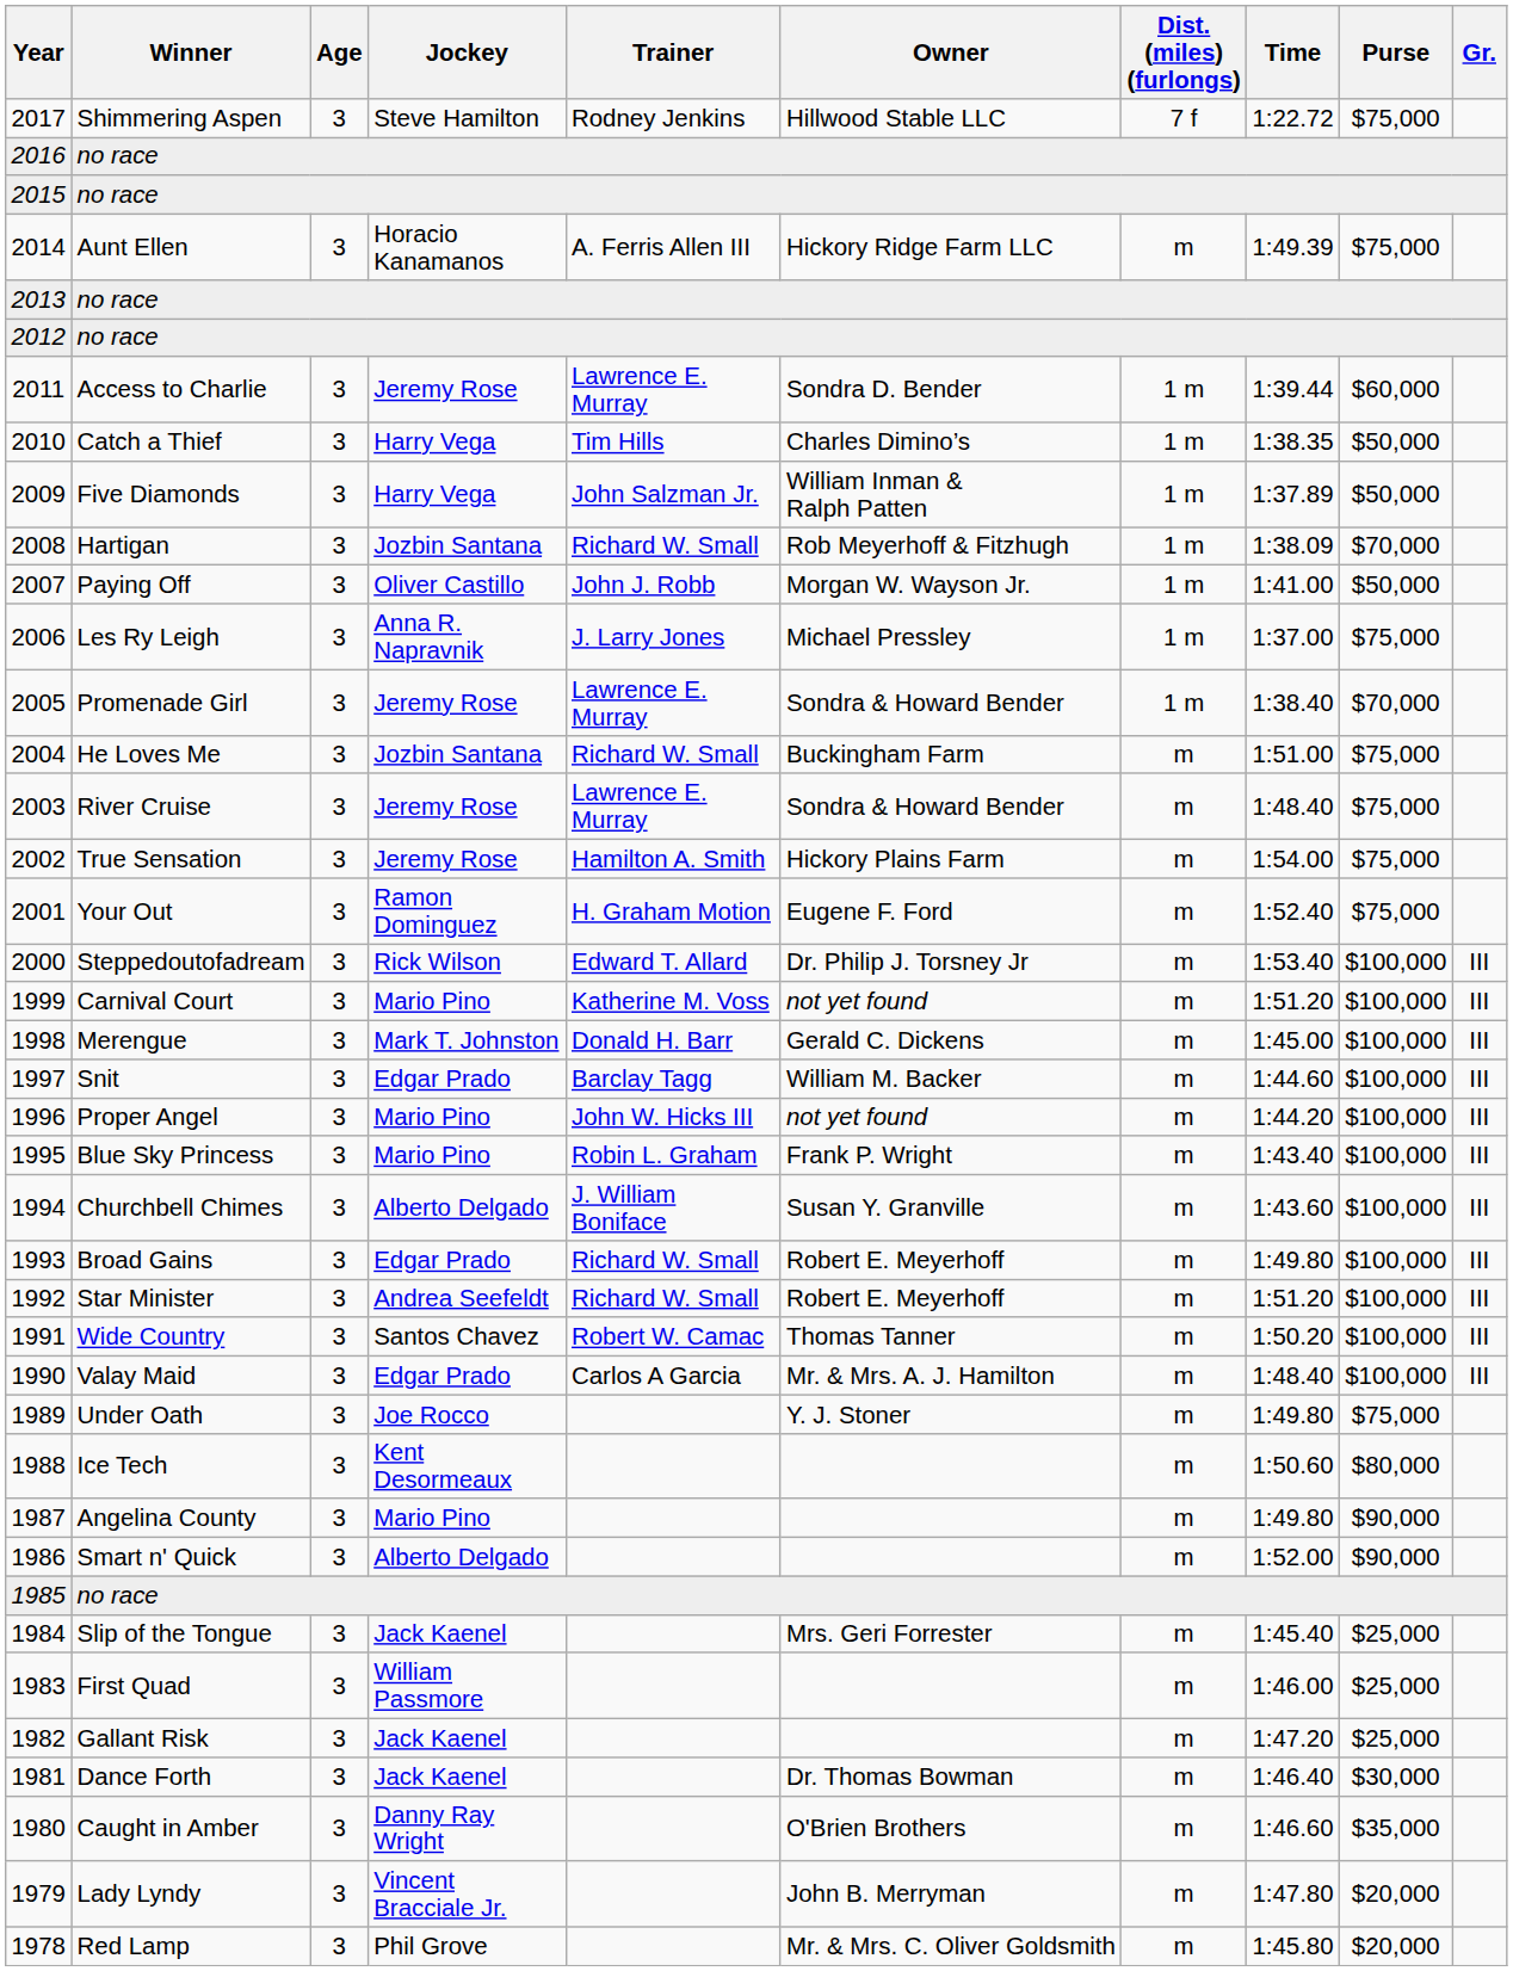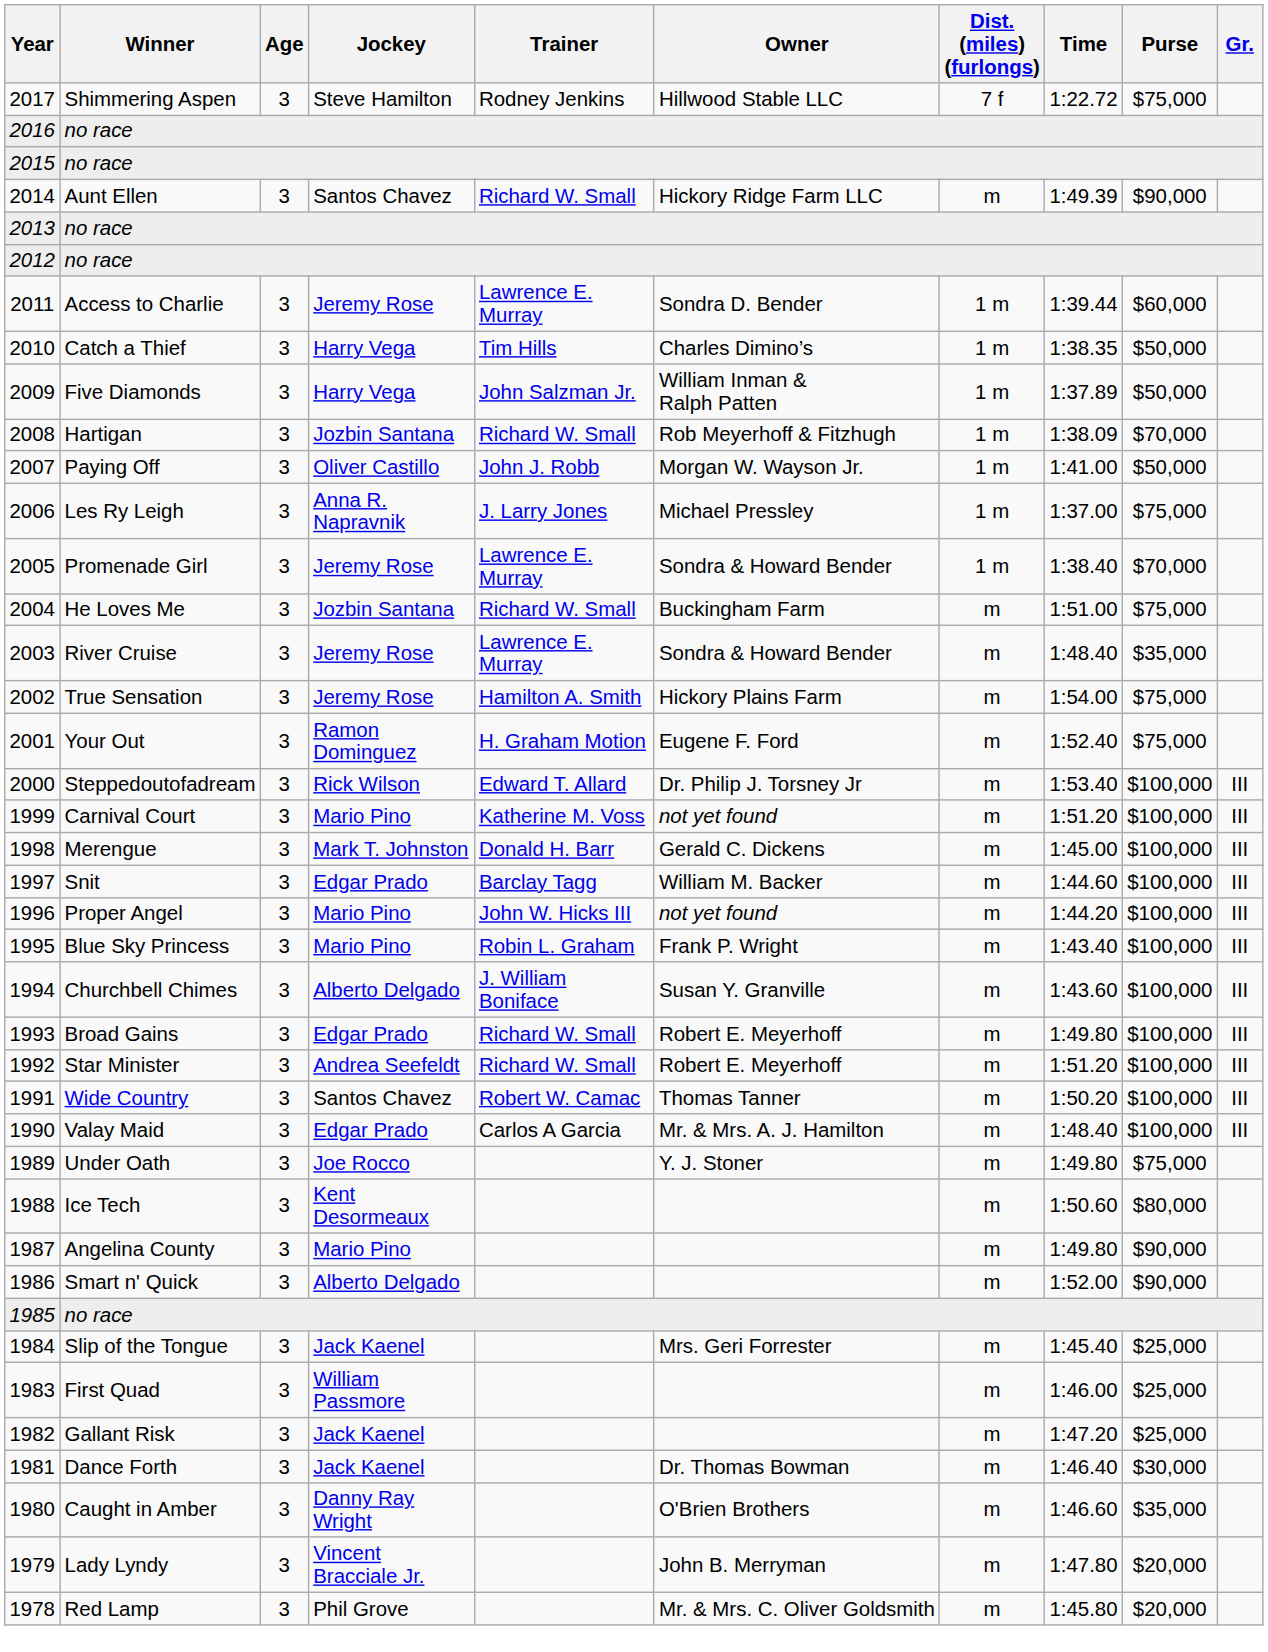Aunt Ellen | Jockey: Horacio Kanamanos -> Santos Chavez
Aunt Ellen | Trainer: A. Ferris Allen III -> Richard W. Small
Aunt Ellen | Purse: $75,000 -> $90,000
River Cruise | Purse: $75,000 -> $35,000
